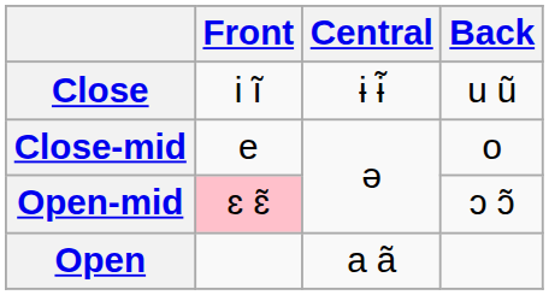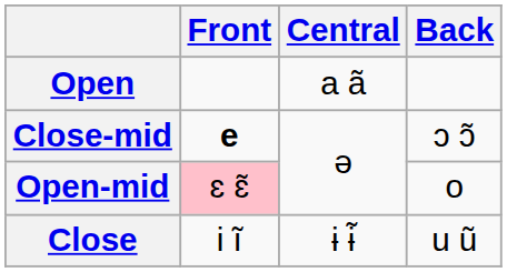rows swapped: Close <-> Open
Close-mid | Front: normal -> bold
Close-mid | Back: o -> ɔ ɔ̃
Open-mid | Back: ɔ ɔ̃ -> o
